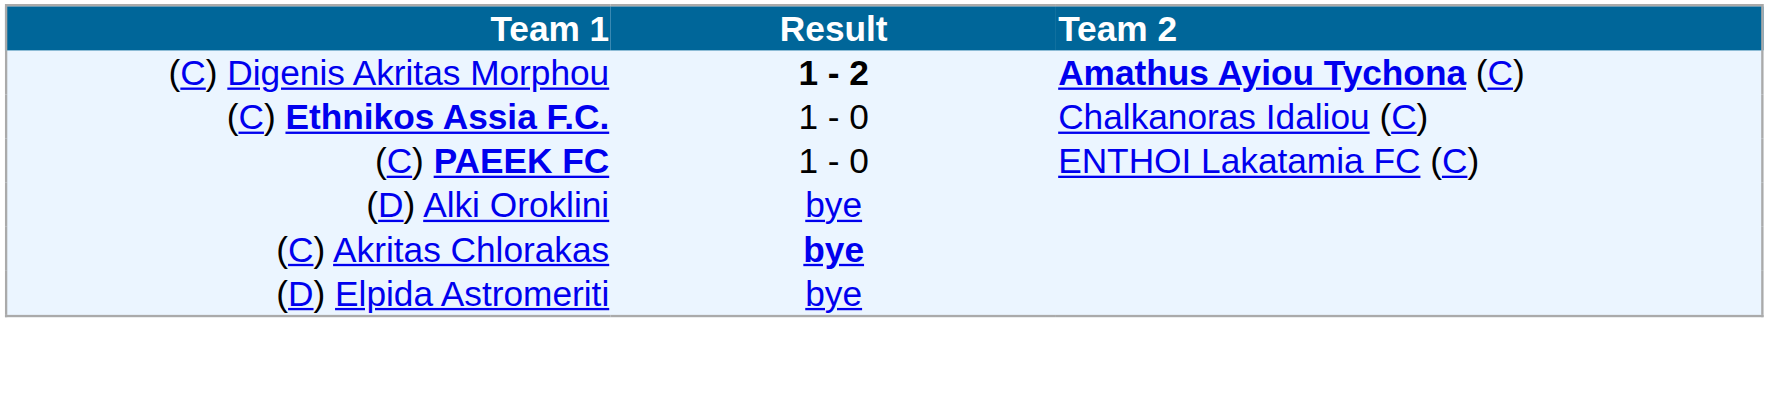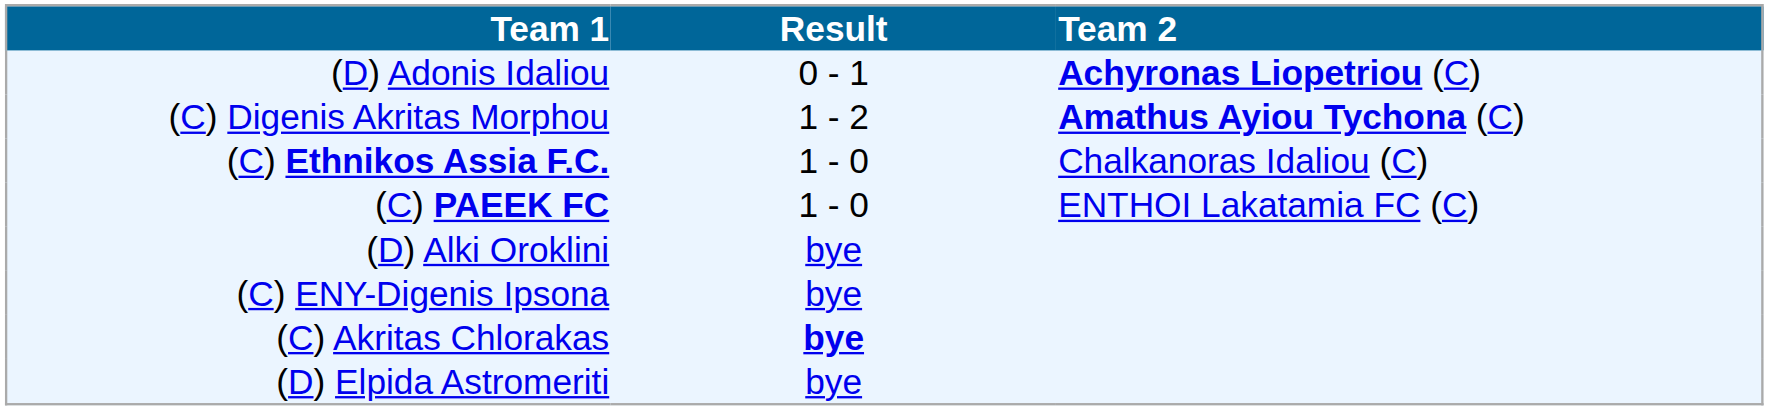+ row: (D) Adonis Idaliou | 0 - 1 | Achyronas Liopetriou (C)
(C) Digenis Akritas Morphou | Result: bold -> normal
+ row: (C) ENY-Digenis Ipsona | bye
